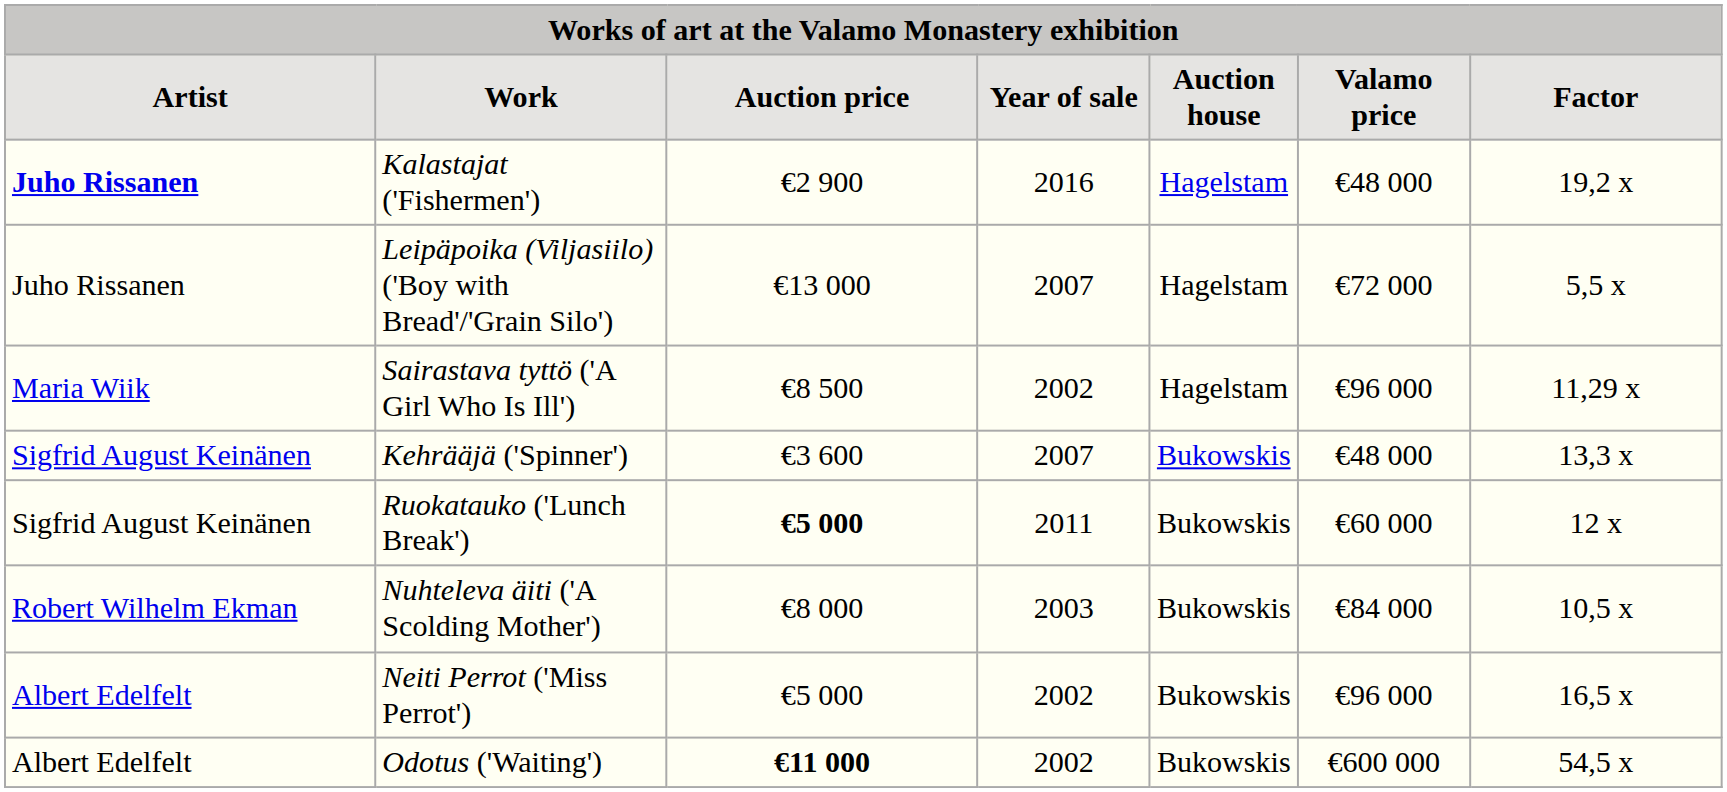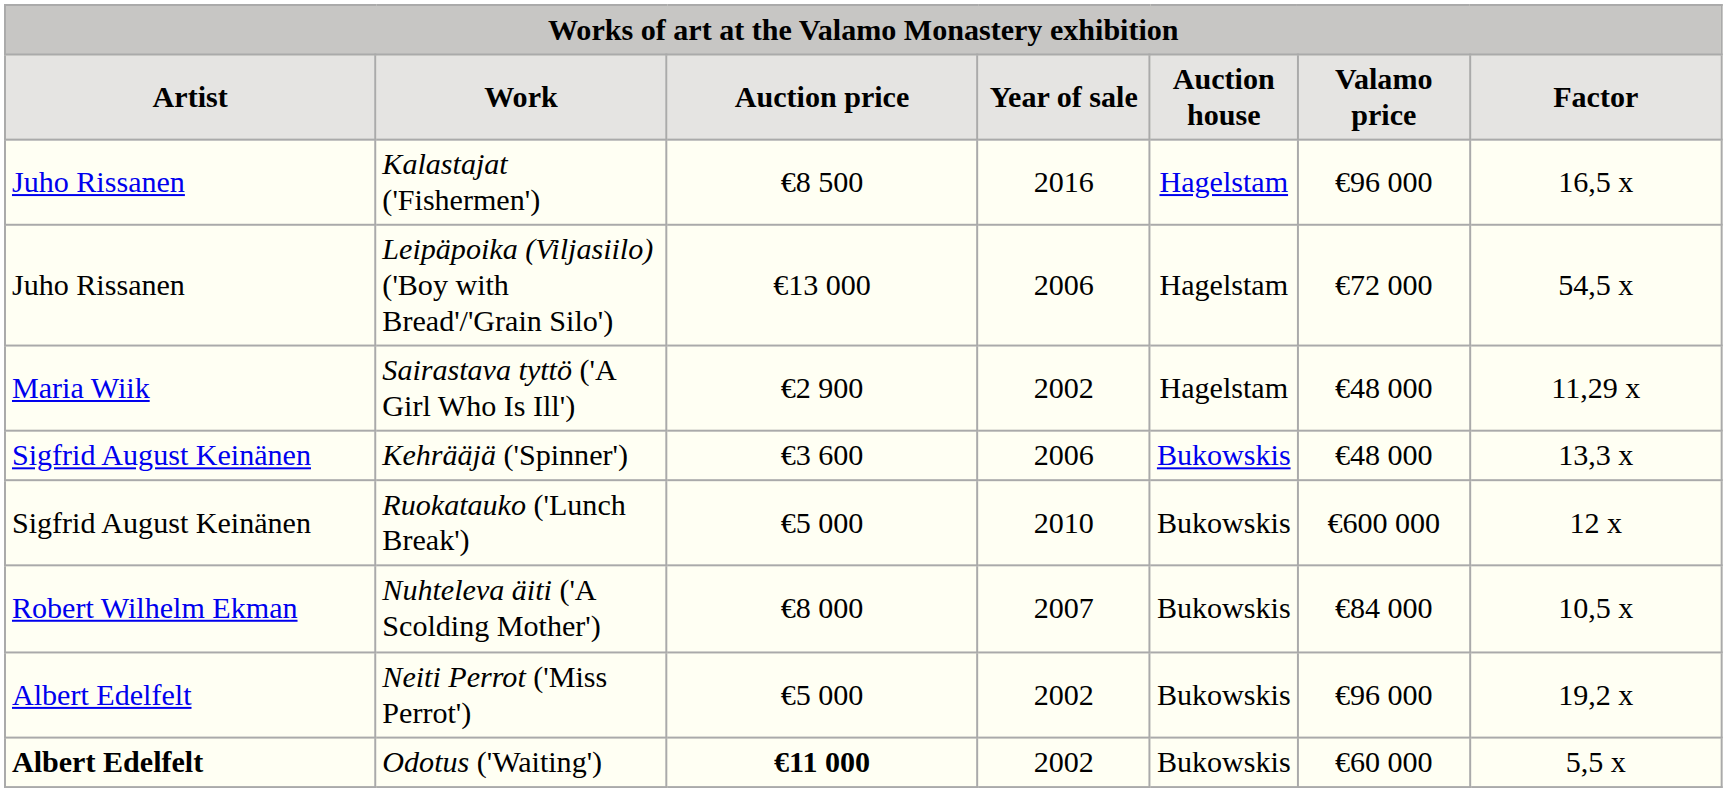Kalastajat ('Fishermen') | Artist: bold -> normal
Kalastajat ('Fishermen') | Auction price: €2 900 -> €8 500
Kalastajat ('Fishermen') | Valamo price: €48 000 -> €96 000
Kalastajat ('Fishermen') | Factor: 19,2 x -> 16,5 x
Leipäpoika (Viljasiilo) ('Boy with Bread'/'Grain Silo') | Year of sale: 2007 -> 2006
Leipäpoika (Viljasiilo) ('Boy with Bread'/'Grain Silo') | Factor: 5,5 x -> 54,5 x
Sairastava tyttö ('A Girl Who Is Ill') | Auction price: €8 500 -> €2 900
Sairastava tyttö ('A Girl Who Is Ill') | Valamo price: €96 000 -> €48 000
Kehrääjä ('Spinner') | Year of sale: 2007 -> 2006
Ruokatauko ('Lunch Break') | Auction price: bold -> normal
Ruokatauko ('Lunch Break') | Year of sale: 2011 -> 2010
Ruokatauko ('Lunch Break') | Valamo price: €60 000 -> €600 000
Nuhteleva äiti ('A Scolding Mother') | Year of sale: 2003 -> 2007
Neiti Perrot ('Miss Perrot') | Factor: 16,5 x -> 19,2 x
Odotus ('Waiting') | Artist: normal -> bold
Odotus ('Waiting') | Valamo price: €600 000 -> €60 000
Odotus ('Waiting') | Factor: 54,5 x -> 5,5 x
